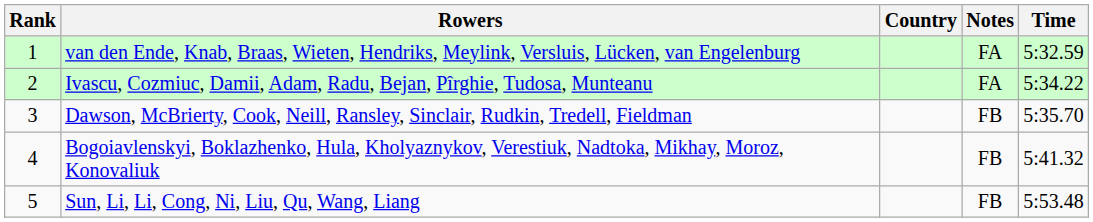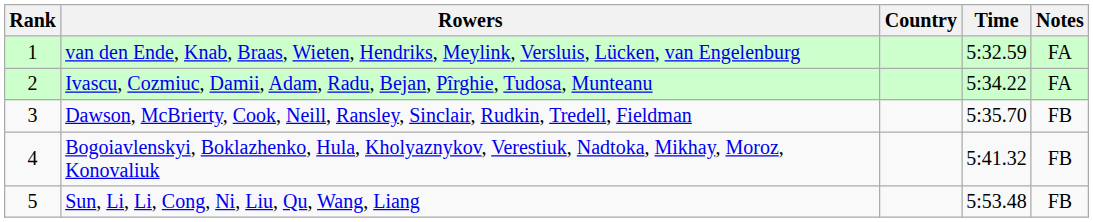columns swapped: Time <-> Notes
